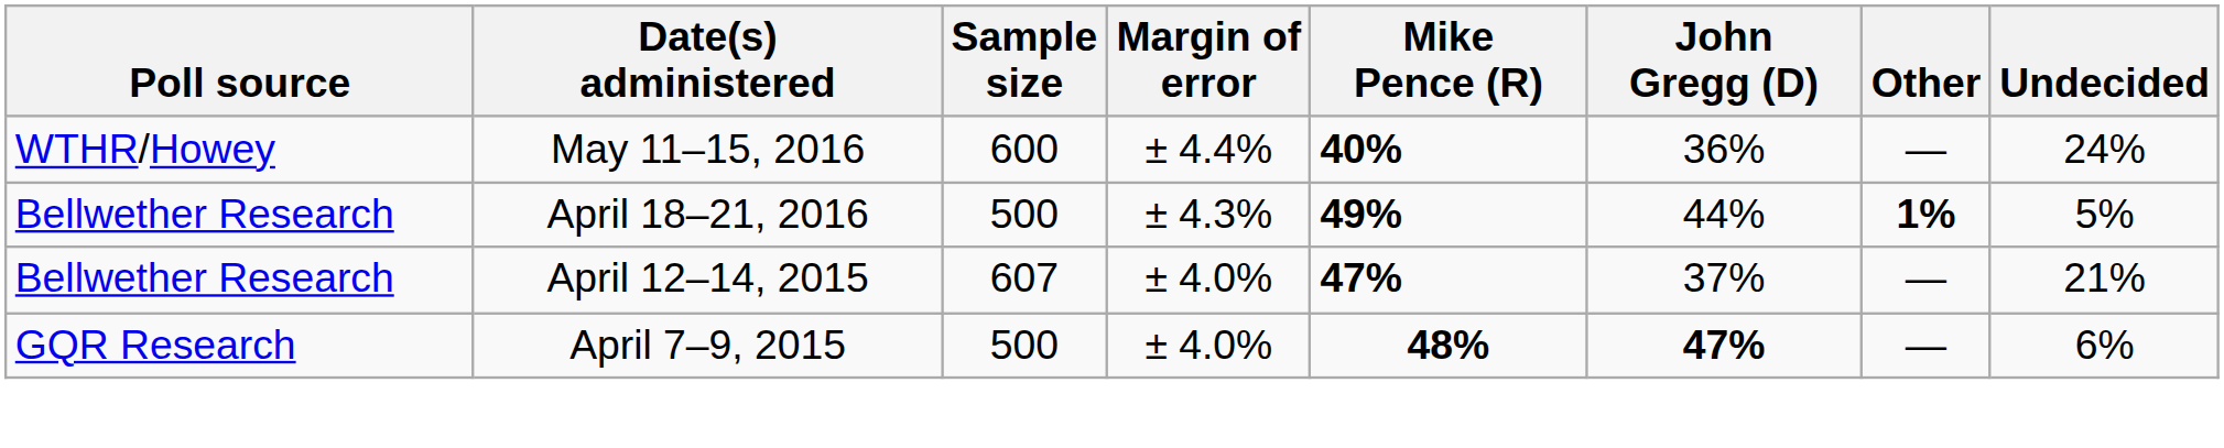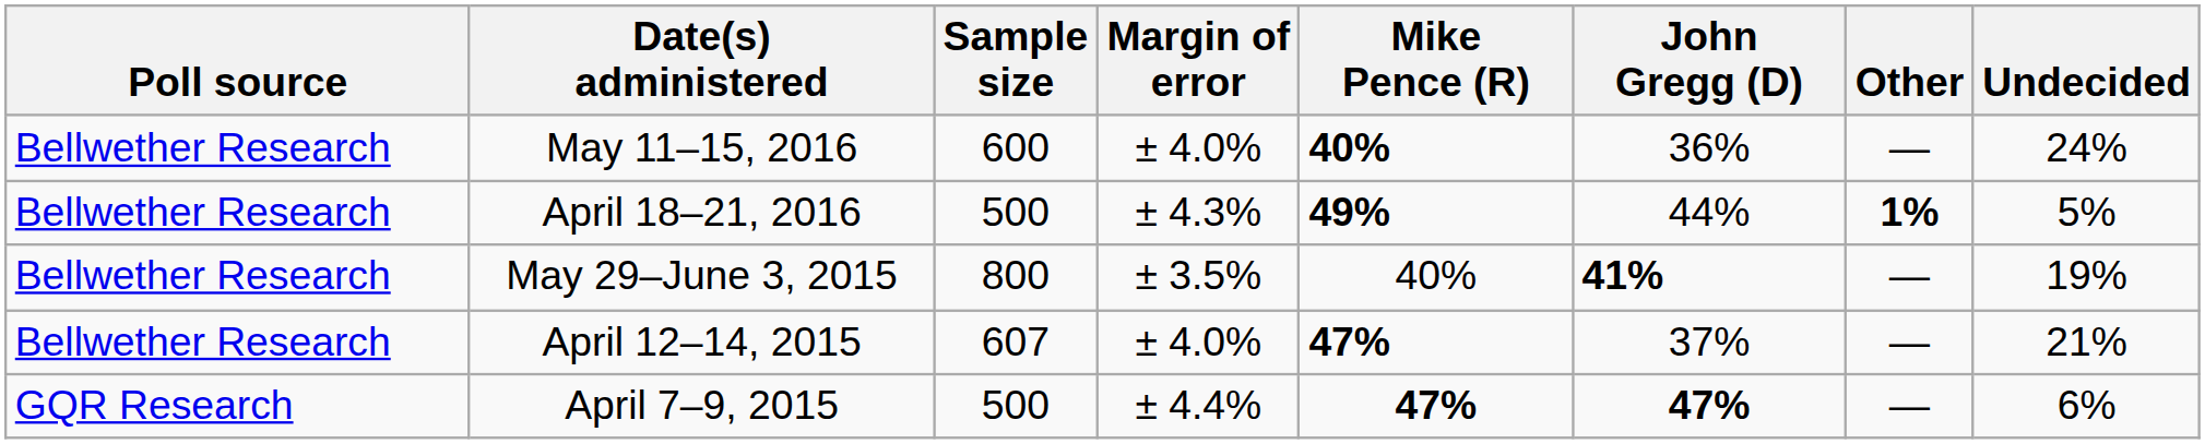May 11–15, 2016 | Poll source: WTHR/Howey -> Bellwether Research
May 11–15, 2016 | Margin of error: ± 4.4% -> ± 4.0%
+ row: Bellwether Research | May 29–June 3, 2015 | 800 | ± 3.5% | 40% | 41% | — | 19%
April 7–9, 2015 | Margin of error: ± 4.0% -> ± 4.4%
April 7–9, 2015 | Mike Pence (R): 48% -> 47%
